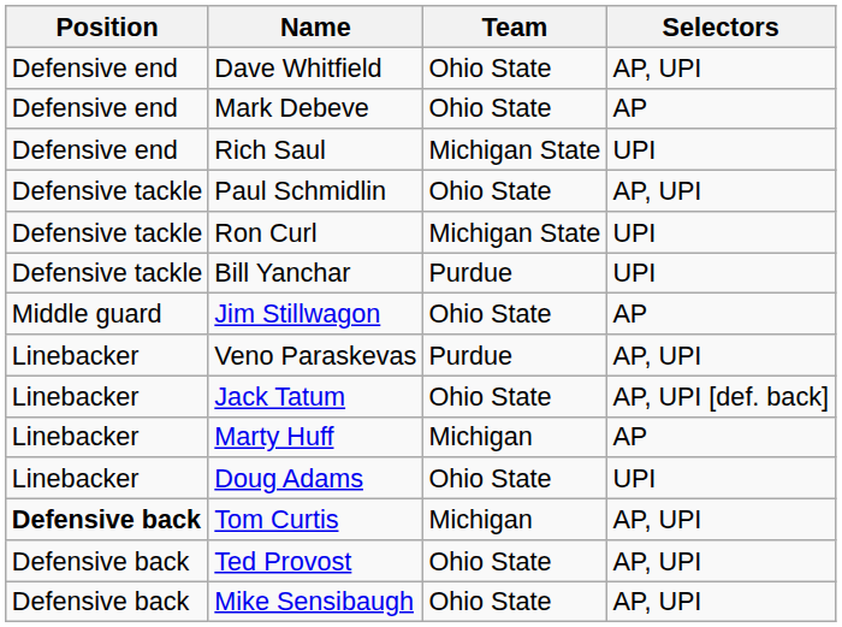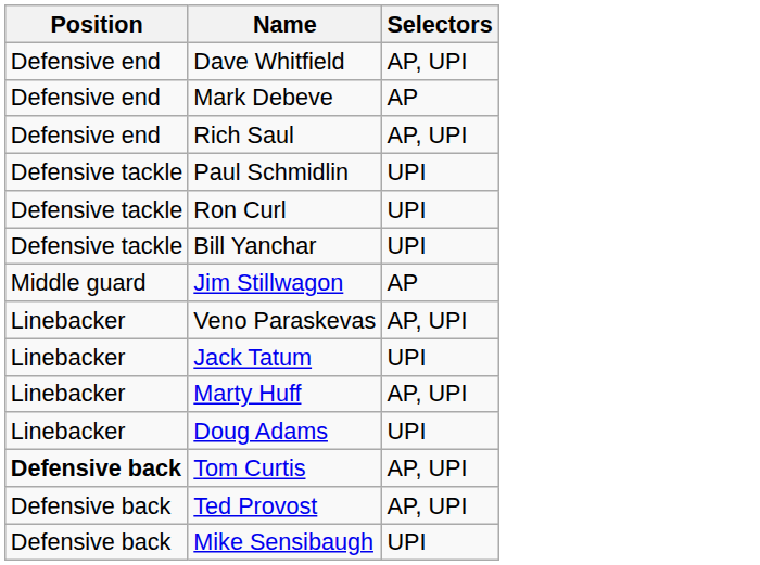- column: Team | Ohio State | Ohio State | Michigan State | Ohio State | Michigan State | Purdue | Ohio State | Purdue | Ohio State | Michigan | Ohio State | Michigan | Ohio State | Ohio State
Rich Saul | Selectors: UPI -> AP, UPI
Paul Schmidlin | Selectors: AP, UPI -> UPI
Jack Tatum | Selectors: AP, UPI [def. back] -> UPI
Marty Huff | Selectors: AP -> AP, UPI
Mike Sensibaugh | Selectors: AP, UPI -> UPI
